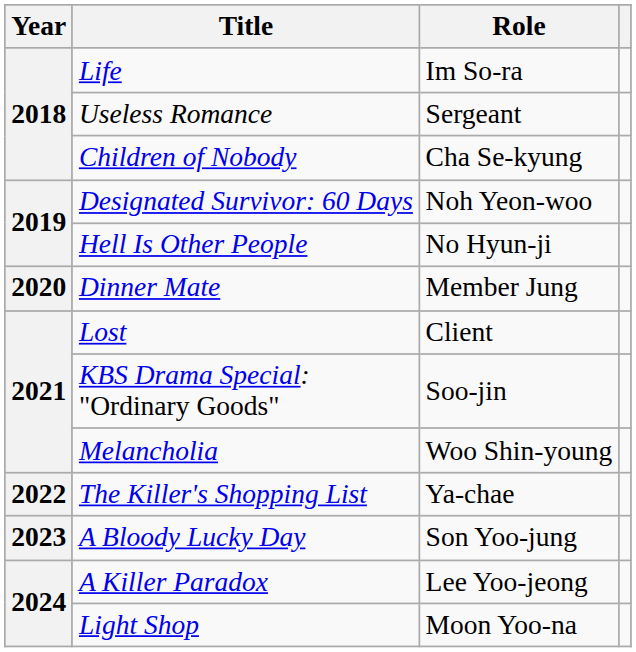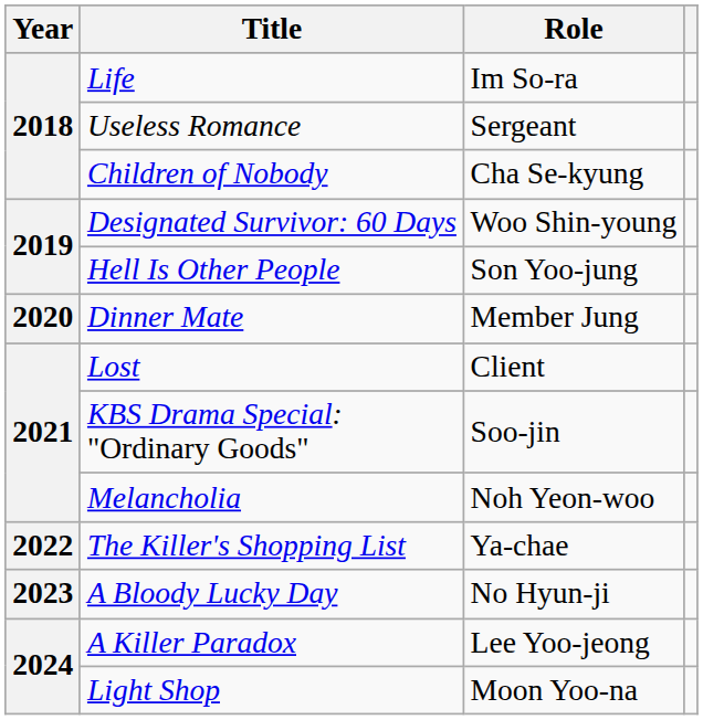Designated Survivor: 60 Days | Role: Noh Yeon-woo -> Woo Shin-young
Hell Is Other People | Role: No Hyun-ji -> Son Yoo-jung
Melancholia | Role: Woo Shin-young -> Noh Yeon-woo
A Bloody Lucky Day | Role: Son Yoo-jung -> No Hyun-ji
